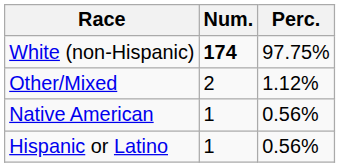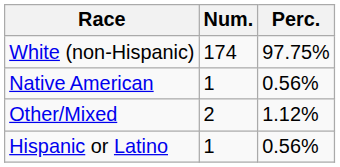White (non-Hispanic) | Num.: bold -> normal
rows swapped: Native American <-> Other/Mixed
